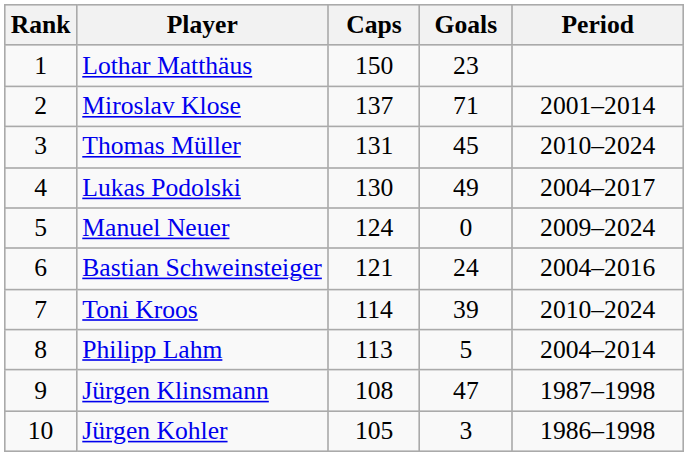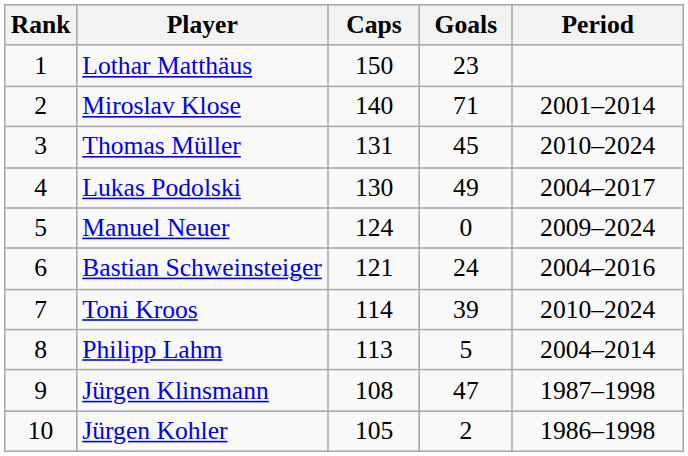Miroslav Klose | Caps: 137 -> 140
Jürgen Kohler | Goals: 3 -> 2
